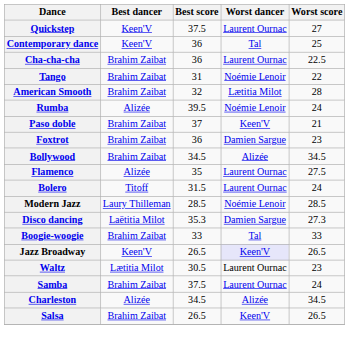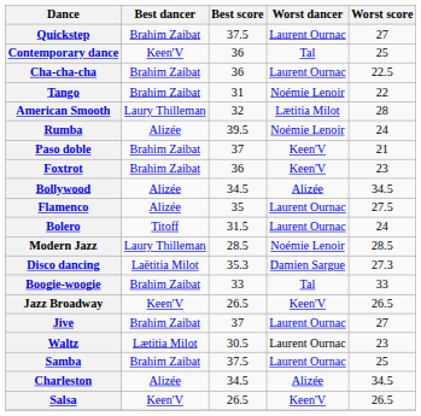Quickstep | Best dancer: Keen'V -> Brahim Zaibat
American Smooth | Best dancer: Brahim Zaibat -> Laury Thilleman
Foxtrot | Worst dancer: Damien Sargue -> Keen'V
Bollywood | Best dancer: Brahim Zaibat -> Alizée
Jazz Broadway | Worst dancer: lavender background -> no background
+ row: Jive | Brahim Zaibat | 37 | Laurent Ournac | 27
Samba | Worst score: 24 -> 25
Salsa | Best dancer: Brahim Zaibat -> Keen'V
